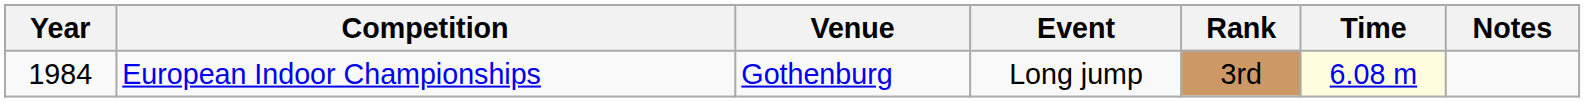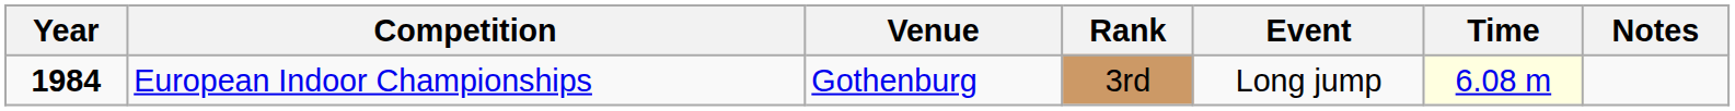columns swapped: Rank <-> Event
European Indoor Championships | Year: normal -> bold
